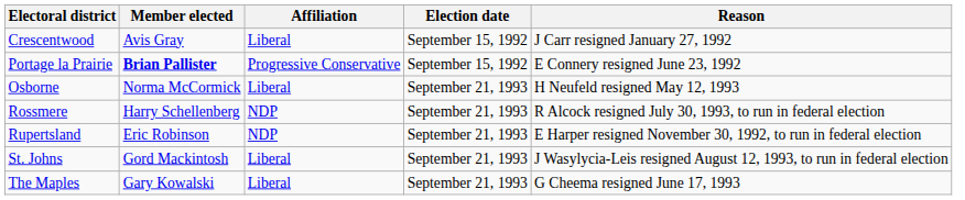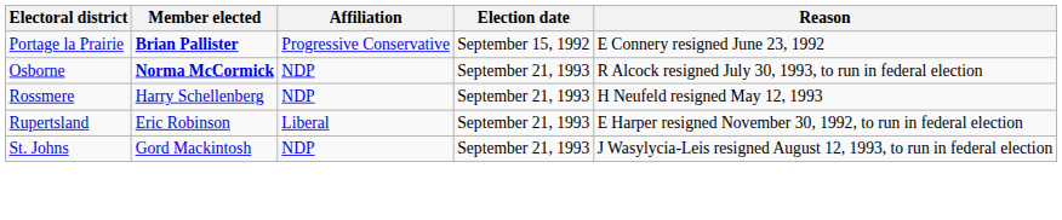- row: Crescentwood | Avis Gray | Liberal | September 15, 1992 | J Carr resigned January 27, 1992
Osborne | Member elected: normal -> bold
Osborne | Affiliation: Liberal -> NDP
Osborne | Reason: H Neufeld resigned May 12, 1993 -> R Alcock resigned July 30, 1993, to run in federal election
Rossmere | Reason: R Alcock resigned July 30, 1993, to run in federal election -> H Neufeld resigned May 12, 1993
Rupertsland | Affiliation: NDP -> Liberal
St. Johns | Affiliation: Liberal -> NDP
- row: The Maples | Gary Kowalski | Liberal | September 21, 1993 | G Cheema resigned June 17, 1993
